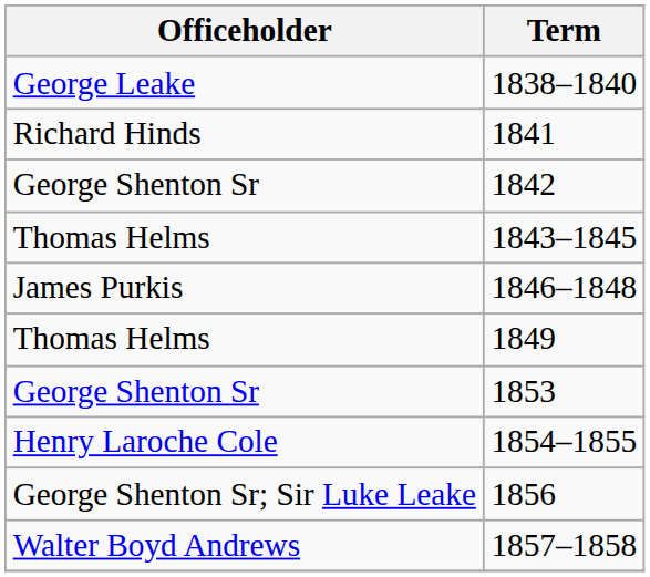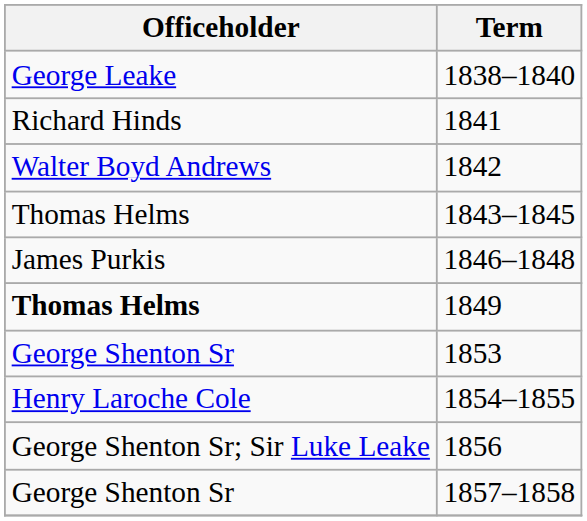1842 | Officeholder: George Shenton Sr -> Walter Boyd Andrews
1849 | Officeholder: normal -> bold
1857–1858 | Officeholder: Walter Boyd Andrews -> George Shenton Sr
